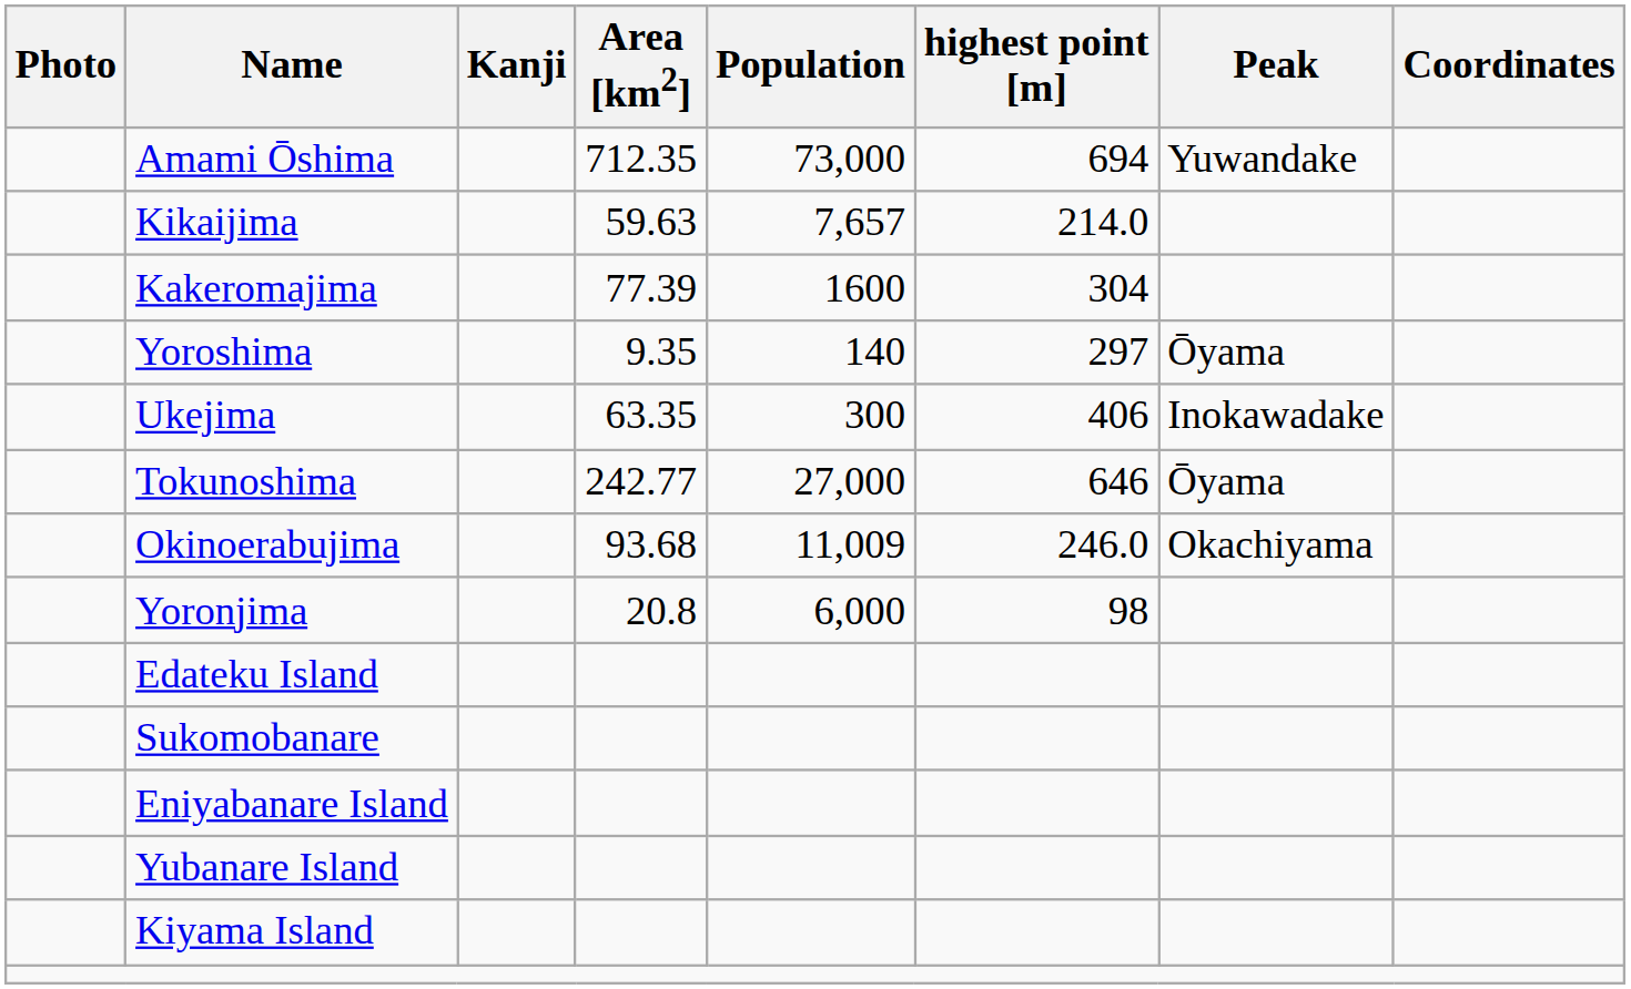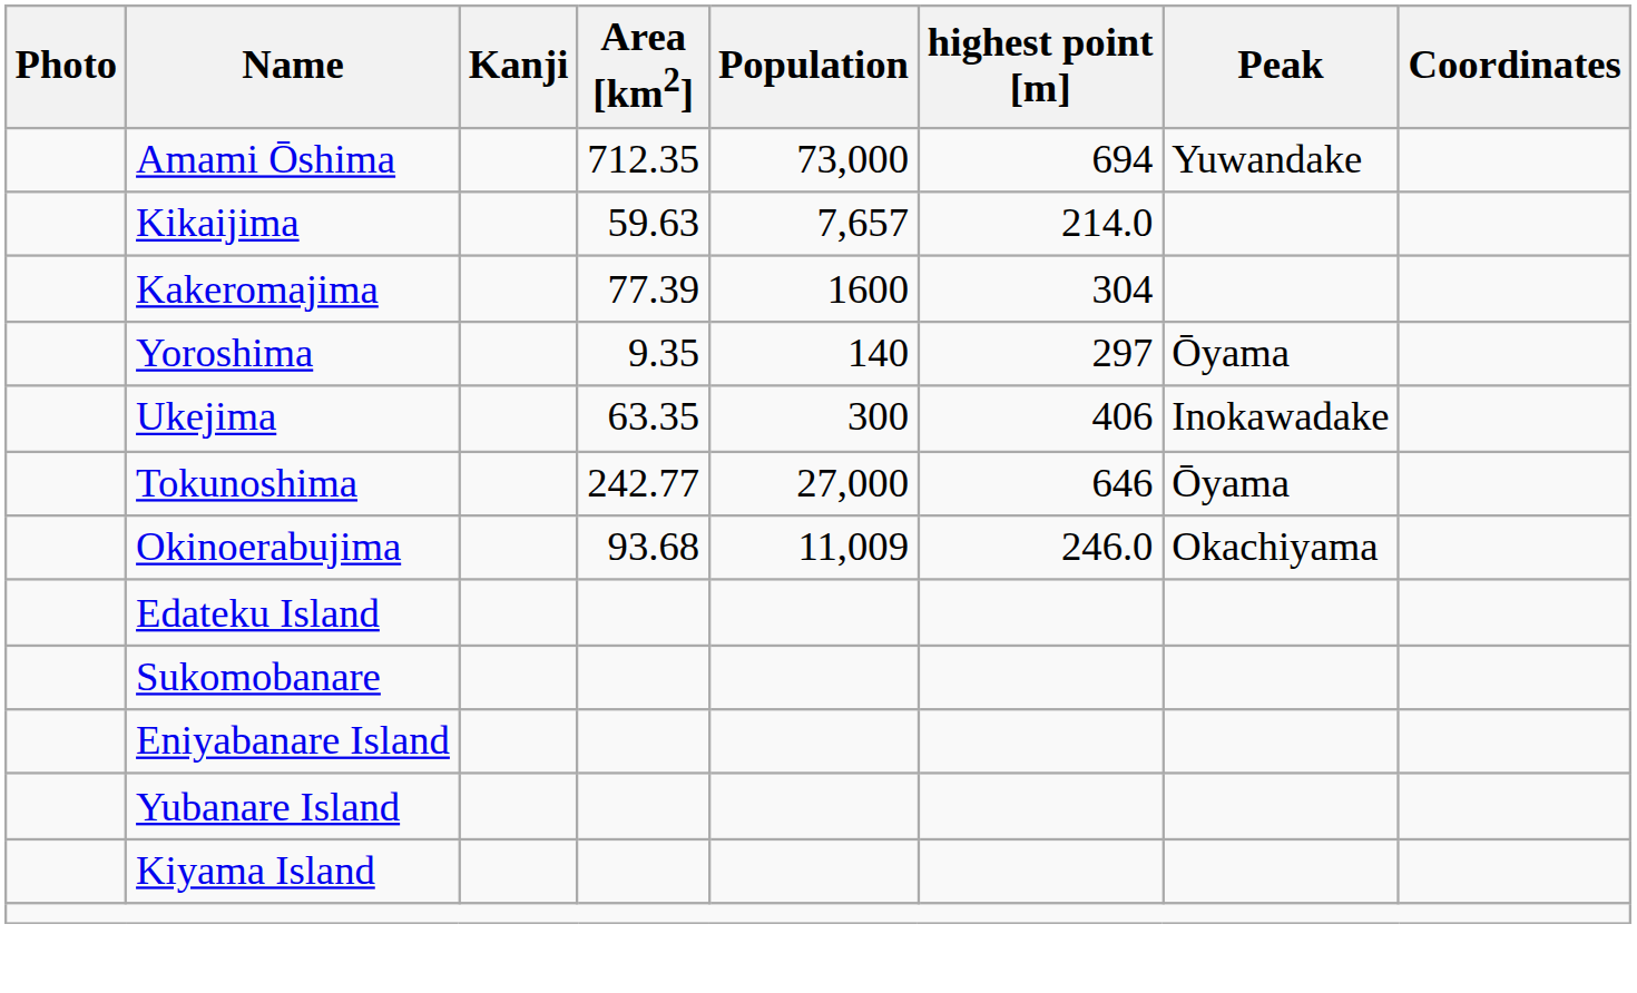- row: Yoronjima | 20.8 | 6,000 | 98
